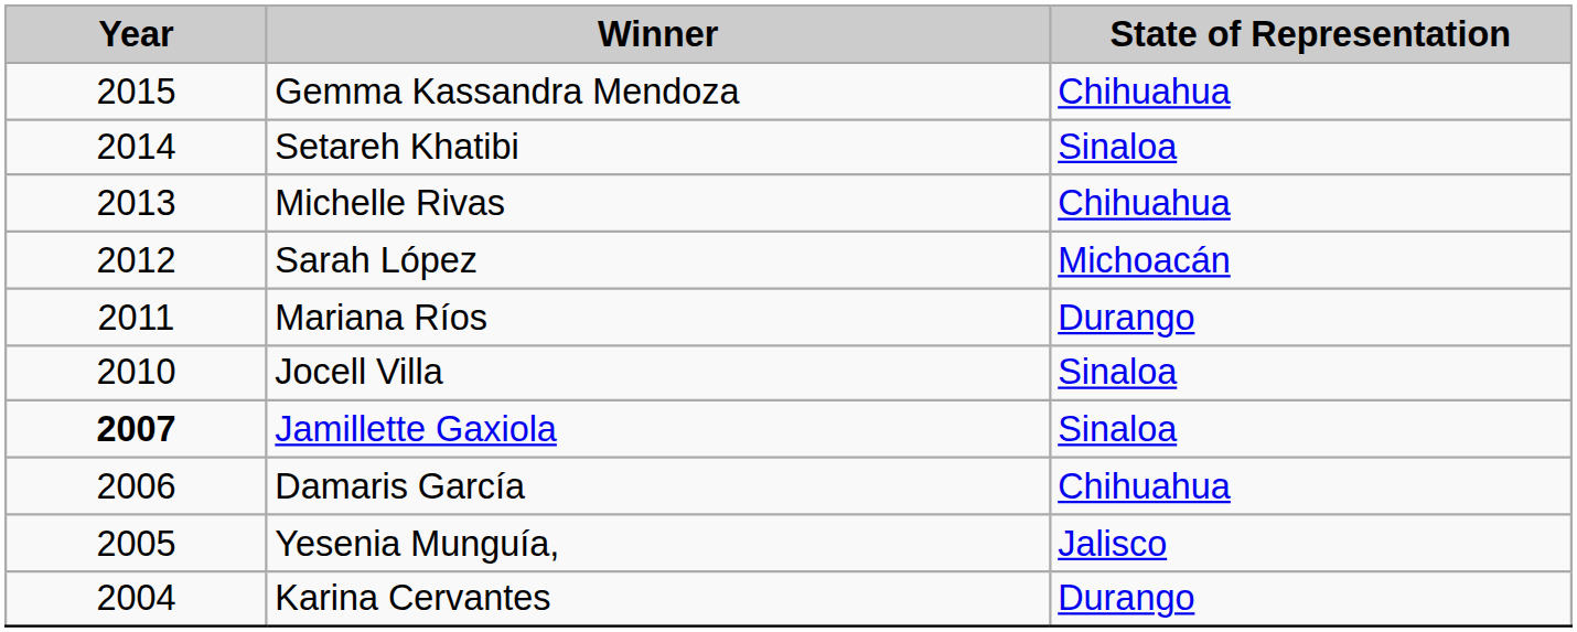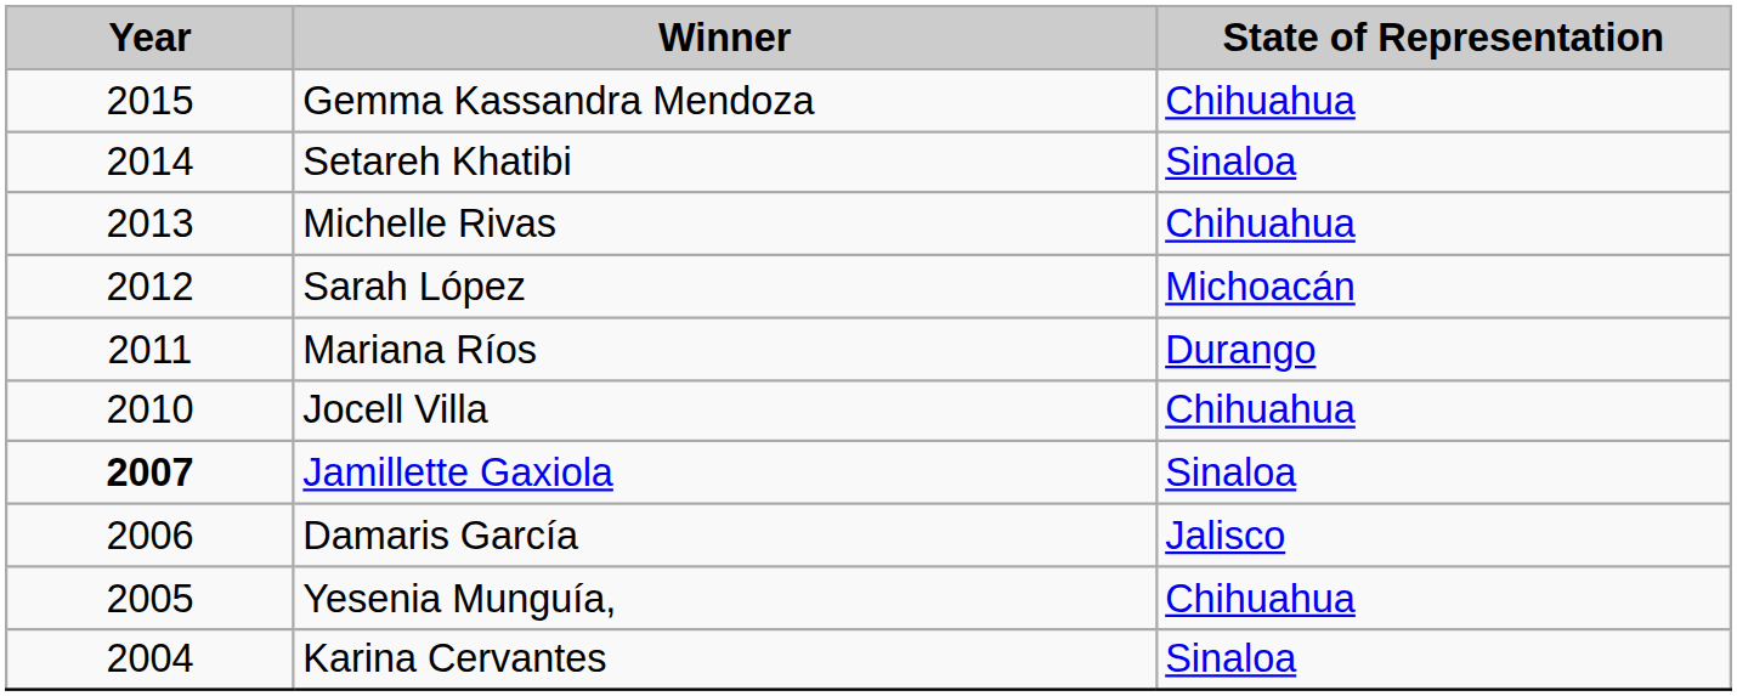Jocell Villa | State of Representation: Sinaloa -> Chihuahua
Damaris García | State of Representation: Chihuahua -> Jalisco
Yesenia Munguía, | State of Representation: Jalisco -> Chihuahua
Karina Cervantes | State of Representation: Durango -> Sinaloa
